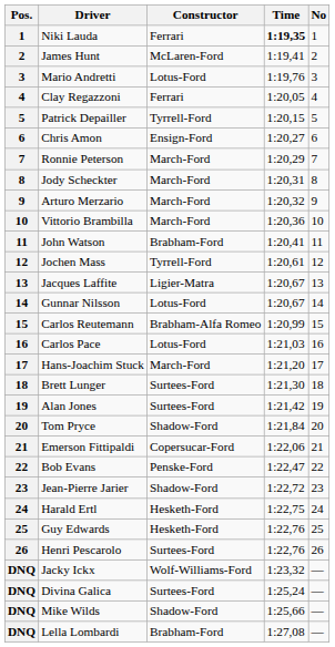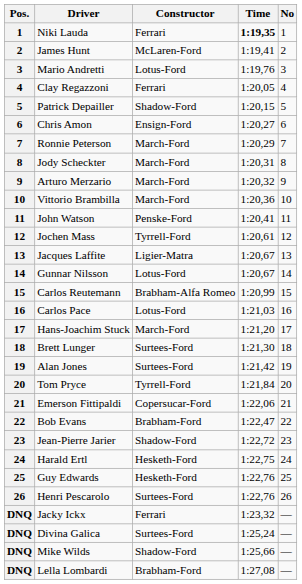Patrick Depailler | Constructor: Tyrrell-Ford -> Shadow-Ford
John Watson | Constructor: Brabham-Ford -> Penske-Ford
Tom Pryce | Constructor: Shadow-Ford -> Tyrrell-Ford
Bob Evans | Constructor: Penske-Ford -> Brabham-Ford
Jacky Ickx | Constructor: Wolf-Williams-Ford -> Ferrari
